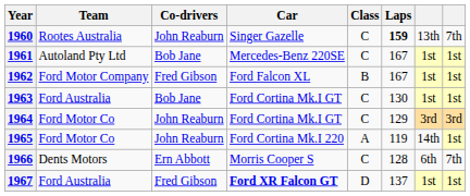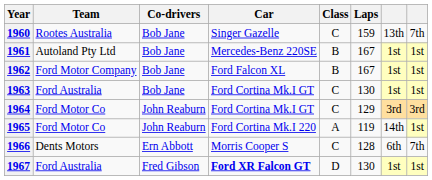1960 | Co-drivers: John Reaburn -> Bob Jane
1960 | Laps: bold -> normal
1961 | Class: C -> B
1962 | Co-drivers: Fred Gibson -> Bob Jane
1967 | Laps: 137 -> 130
